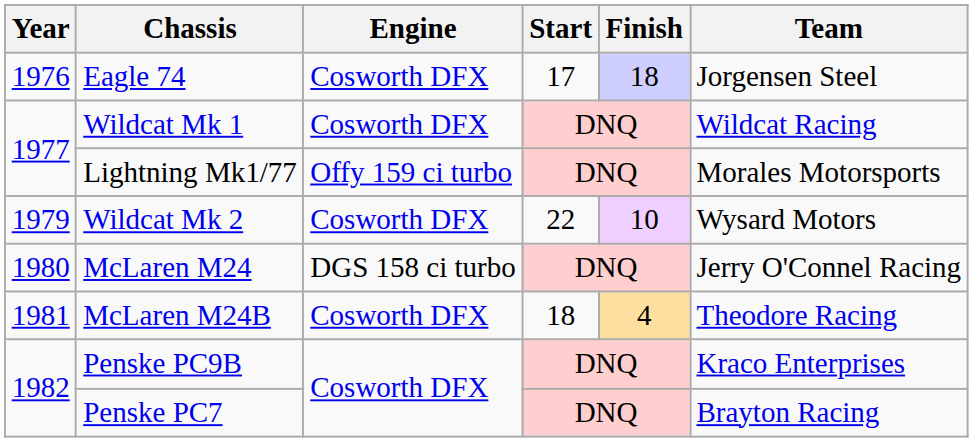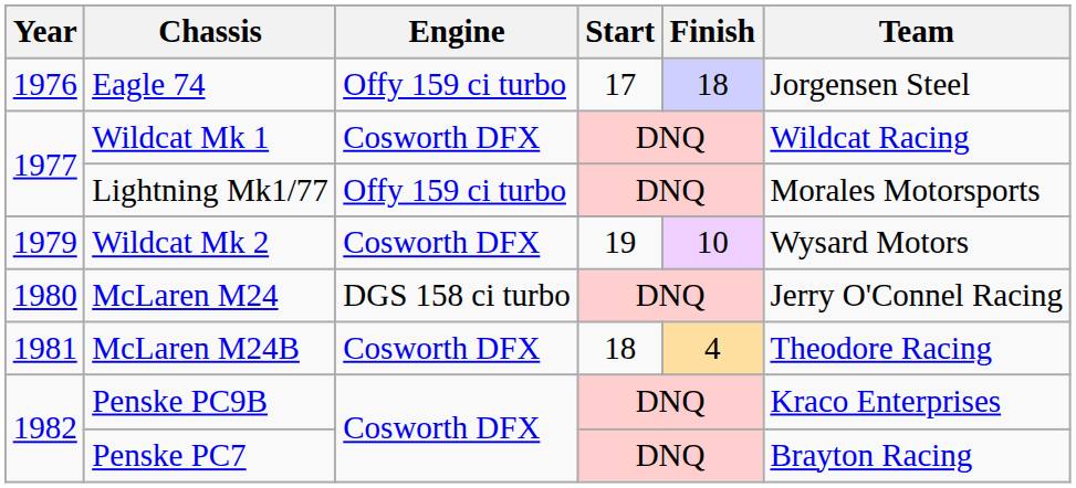Eagle 74 | Engine: Cosworth DFX -> Offy 159 ci turbo
Wildcat Mk 2 | Start: 22 -> 19
